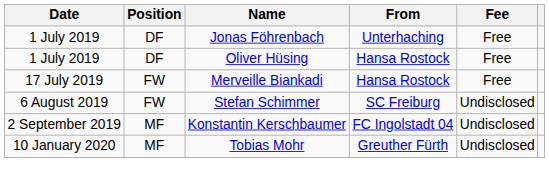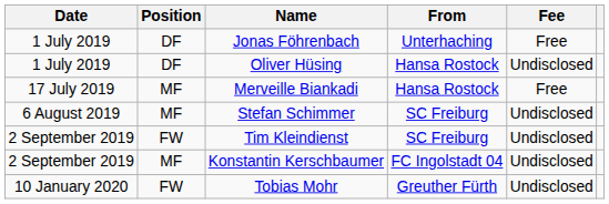Oliver Hüsing | Fee: Free -> Undisclosed
Merveille Biankadi | Position: FW -> MF
Stefan Schimmer | Position: FW -> MF
+ row: 2 September 2019 | FW | Tim Kleindienst | SC Freiburg | Undisclosed
Tobias Mohr | Position: MF -> FW
